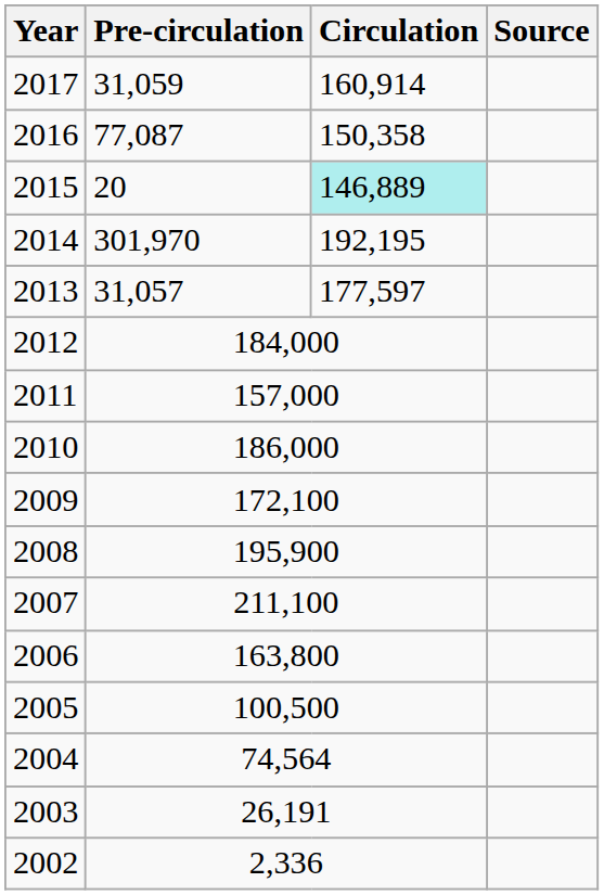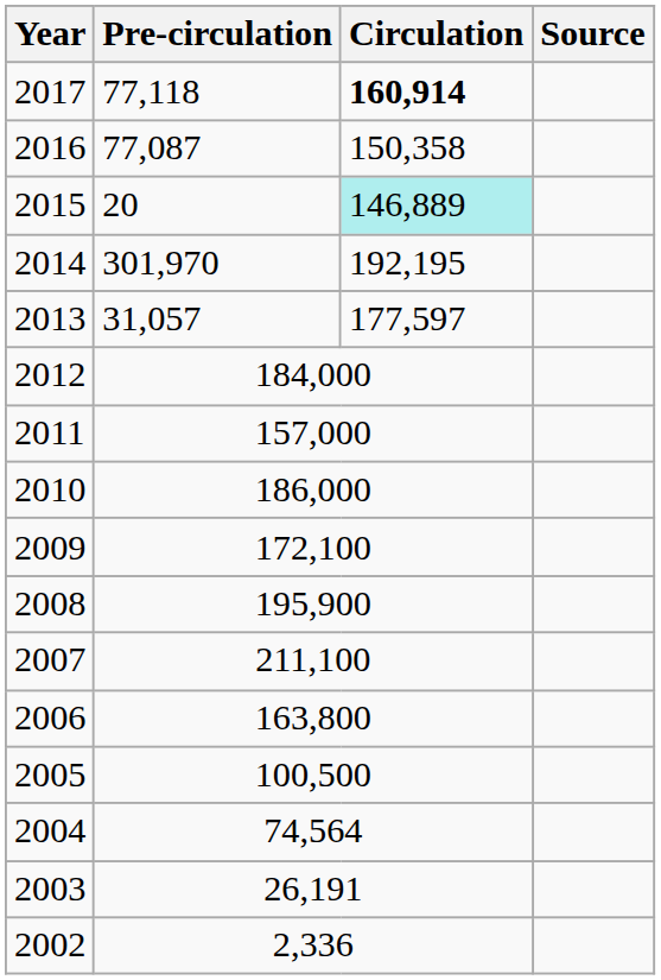2017 | Pre-circulation: 31,059 -> 77,118
2017 | Circulation: normal -> bold
